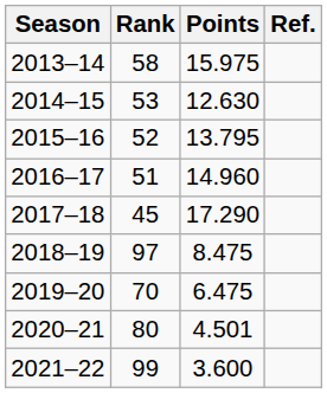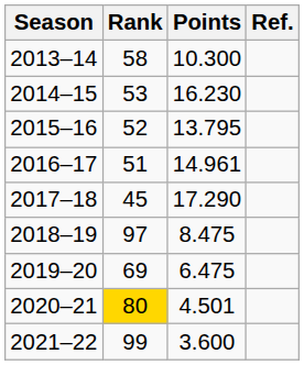2013–14 | Points: 15.975 -> 10.300
2014–15 | Points: 12.630 -> 16.230
2016–17 | Points: 14.960 -> 14.961
2019–20 | Rank: 70 -> 69
2020–21 | Rank: no background -> gold background
